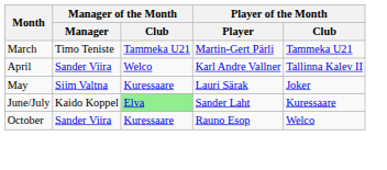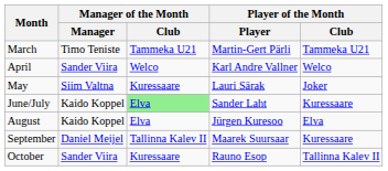April | Player of the Month / Club: Tallinna Kalev II -> Welco
+ row: August | Kaido Koppel | Elva | Jürgen Kuresoo | Elva
+ row: September | Daniel Meijel | Tallinna Kalev II | Maarek Suursaar | Kuressaare
October | Player of the Month / Club: Welco -> Tallinna Kalev II
